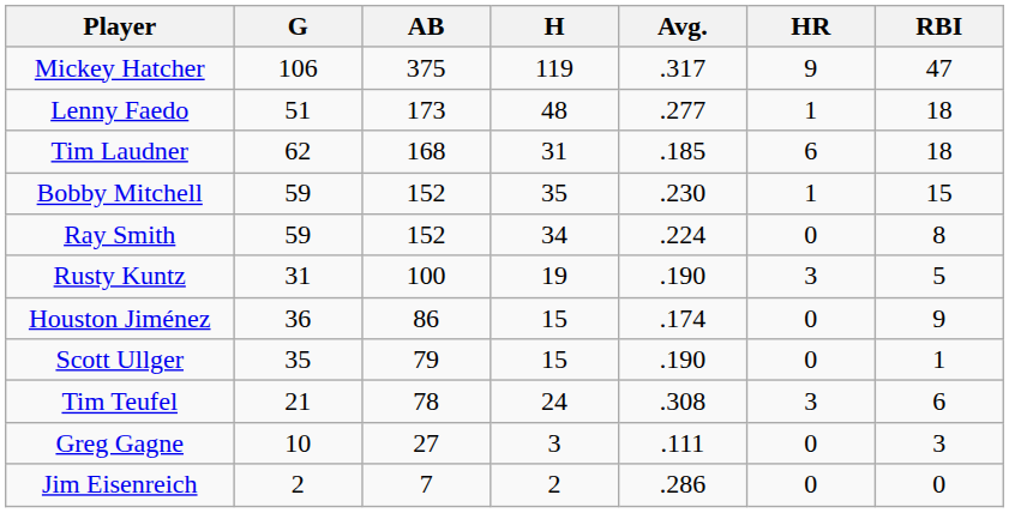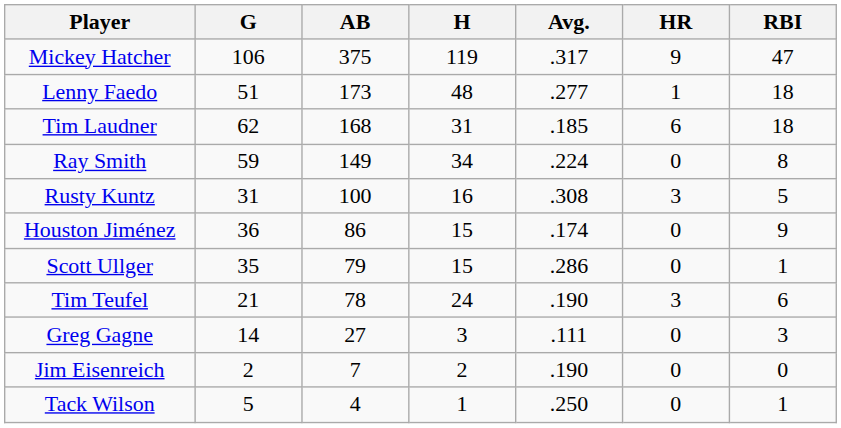- row: Bobby Mitchell | 59 | 152 | 35 | .230 | 1 | 15
Ray Smith | AB: 152 -> 149
Rusty Kuntz | H: 19 -> 16
Rusty Kuntz | Avg.: .190 -> .308
Scott Ullger | Avg.: .190 -> .286
Tim Teufel | Avg.: .308 -> .190
Greg Gagne | G: 10 -> 14
Jim Eisenreich | Avg.: .286 -> .190
+ row: Tack Wilson | 5 | 4 | 1 | .250 | 0 | 1
